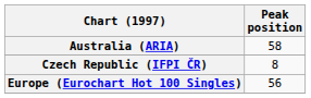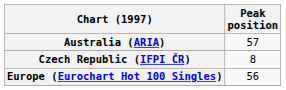Australia (ARIA) | Peak position: 58 -> 57
